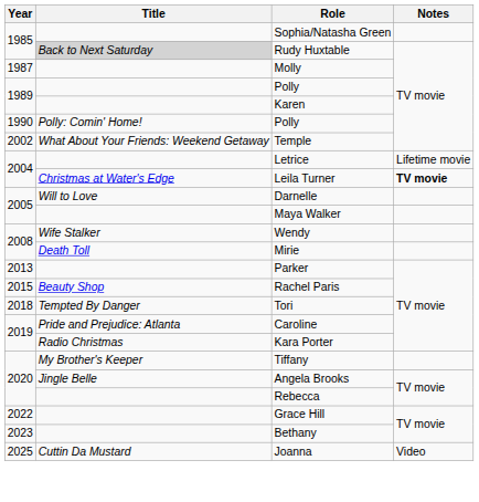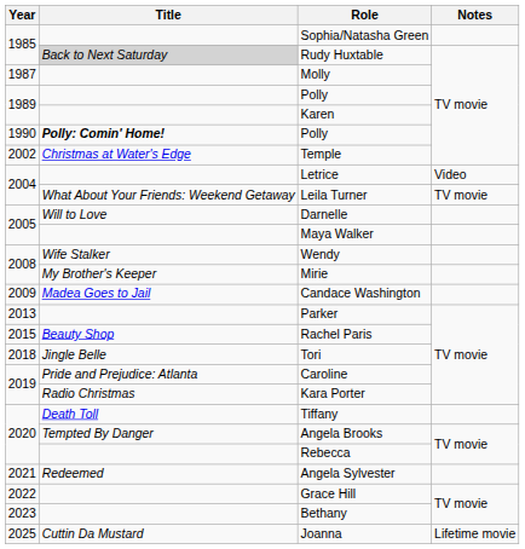1990 / Polly | Title: normal -> bold
Temple | Title: What About Your Friends: Weekend Getaway -> Christmas at Water's Edge
Letrice | Notes: Lifetime movie -> Video
Leila Turner | Title: Christmas at Water's Edge -> What About Your Friends: Weekend Getaway
Leila Turner | Notes: bold -> normal
Mirie | Title: Death Toll -> My Brother's Keeper
+ row: 2009 | Madea Goes to Jail | Candace Washington
Tori | Title: Tempted By Danger -> Jingle Belle
Tiffany | Title: My Brother's Keeper -> Death Toll
Angela Brooks | Title: Jingle Belle -> Tempted By Danger
+ row: 2021 | Redeemed | Angela Sylvester
Joanna | Notes: Video -> Lifetime movie
